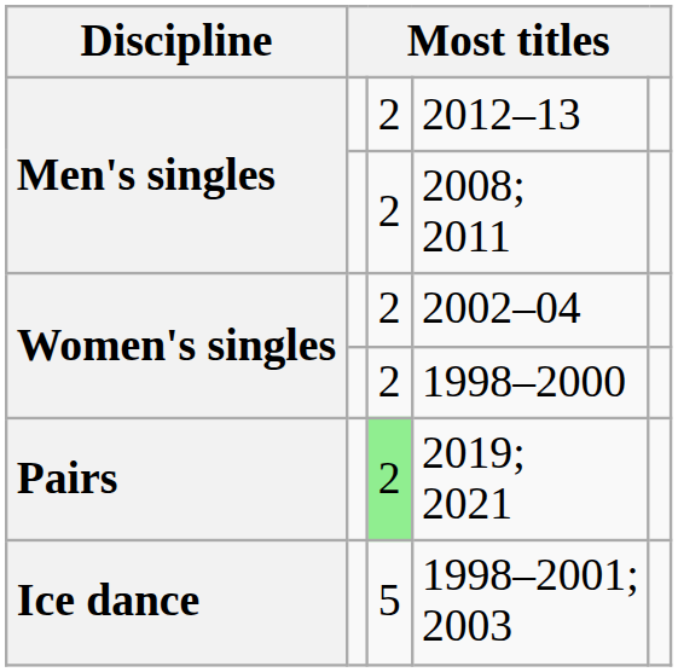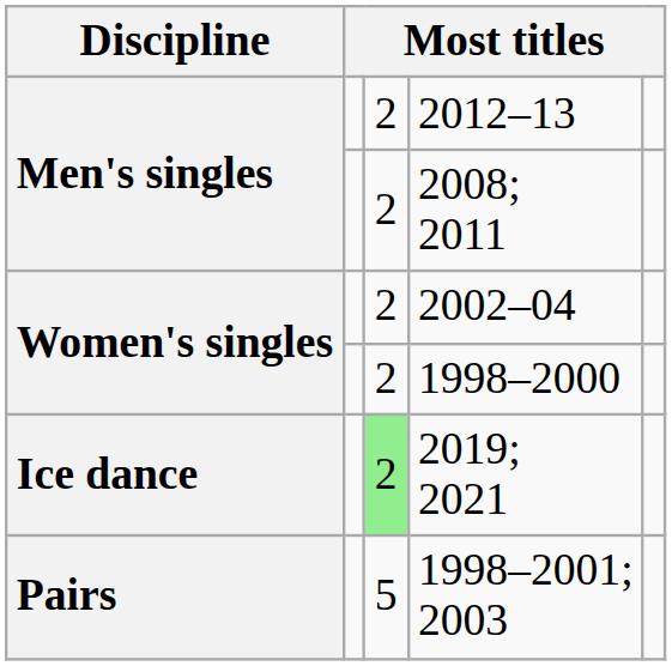2019; 2021 | Discipline: Pairs -> Ice dance
1998–2001; 2003 | Discipline: Ice dance -> Pairs
